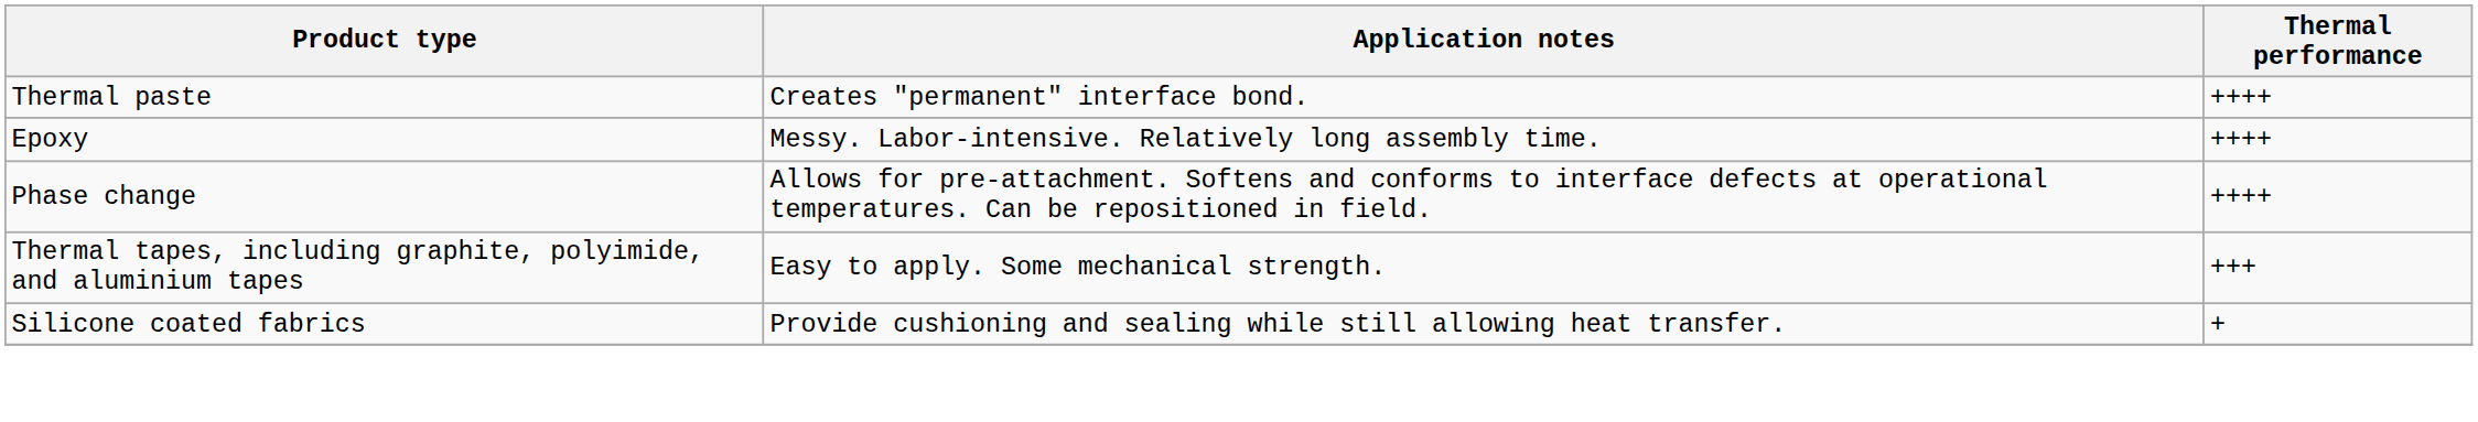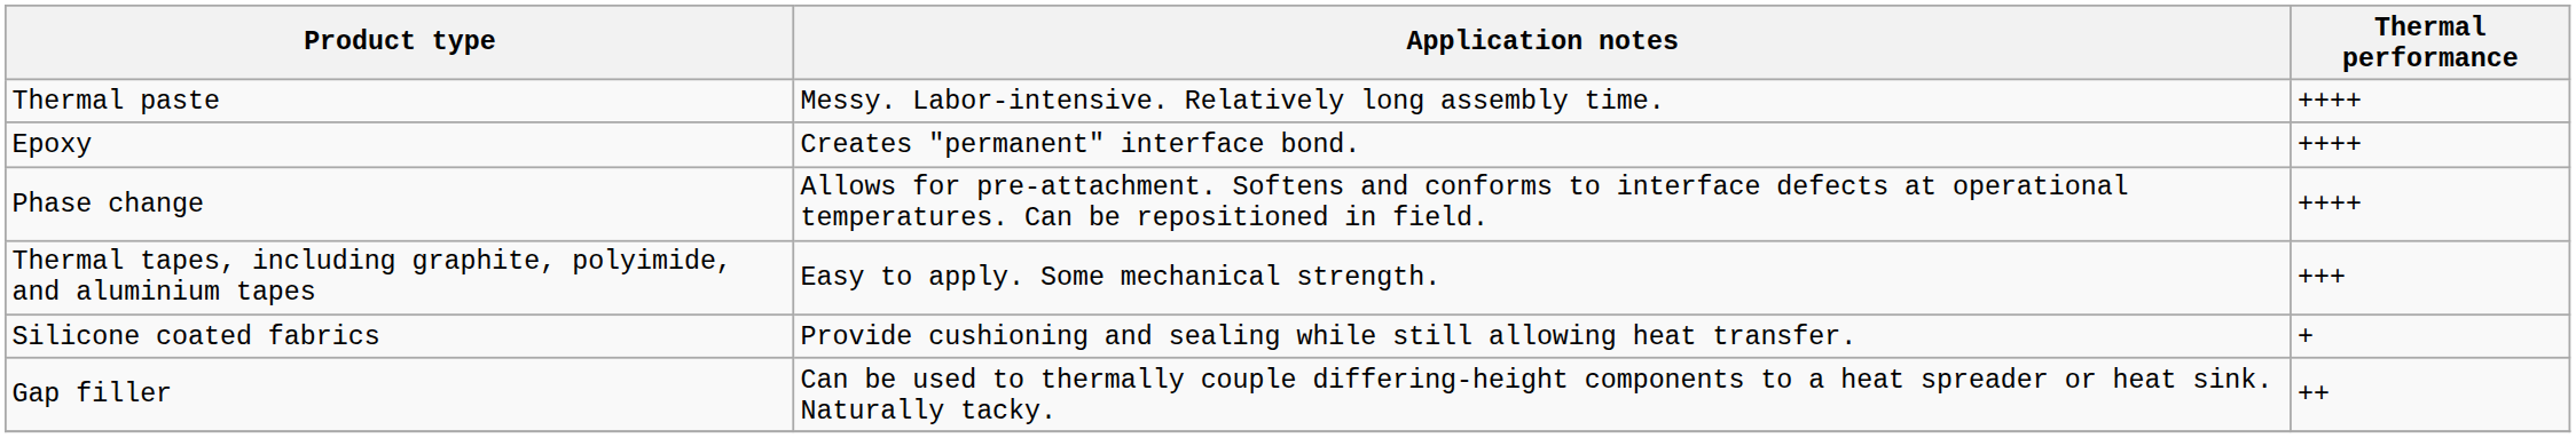Thermal paste | Application notes: Creates "permanent" interface bond. -> Messy. Labor-intensive. Relatively long assembly time.
Epoxy | Application notes: Messy. Labor-intensive. Relatively long assembly time. -> Creates "permanent" interface bond.
+ row: Gap filler | Can be used to thermally couple differing-height components to a heat spreader or heat sink. Naturally tacky. | ++
